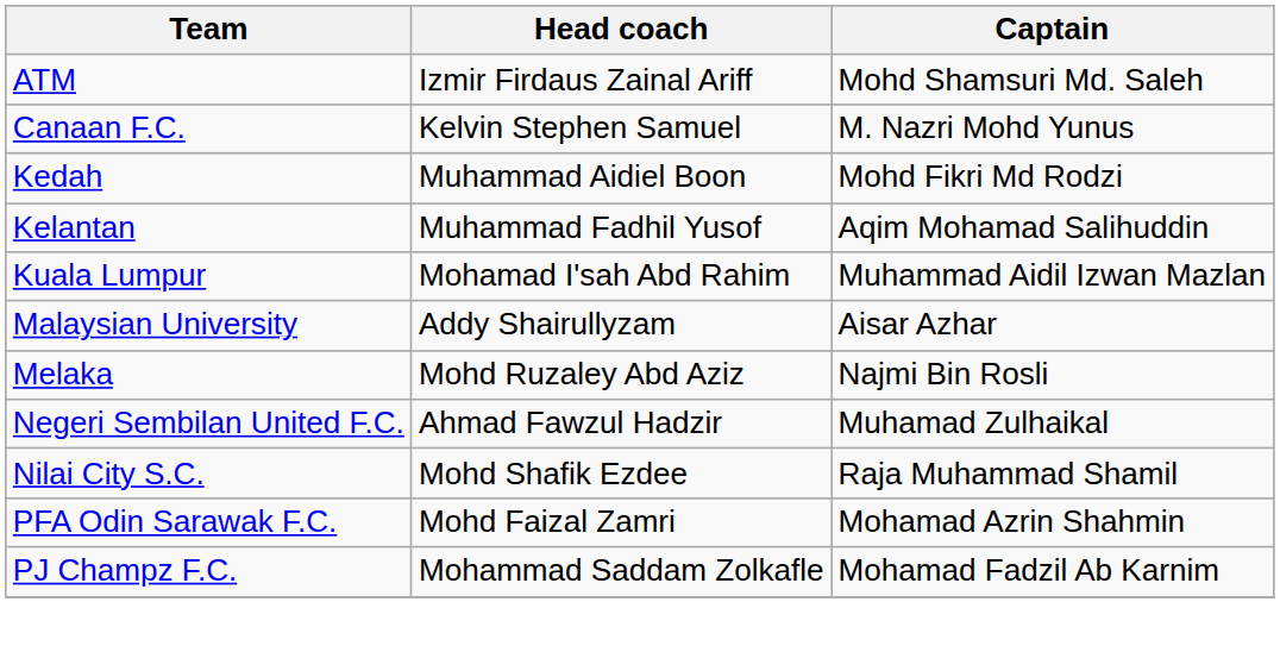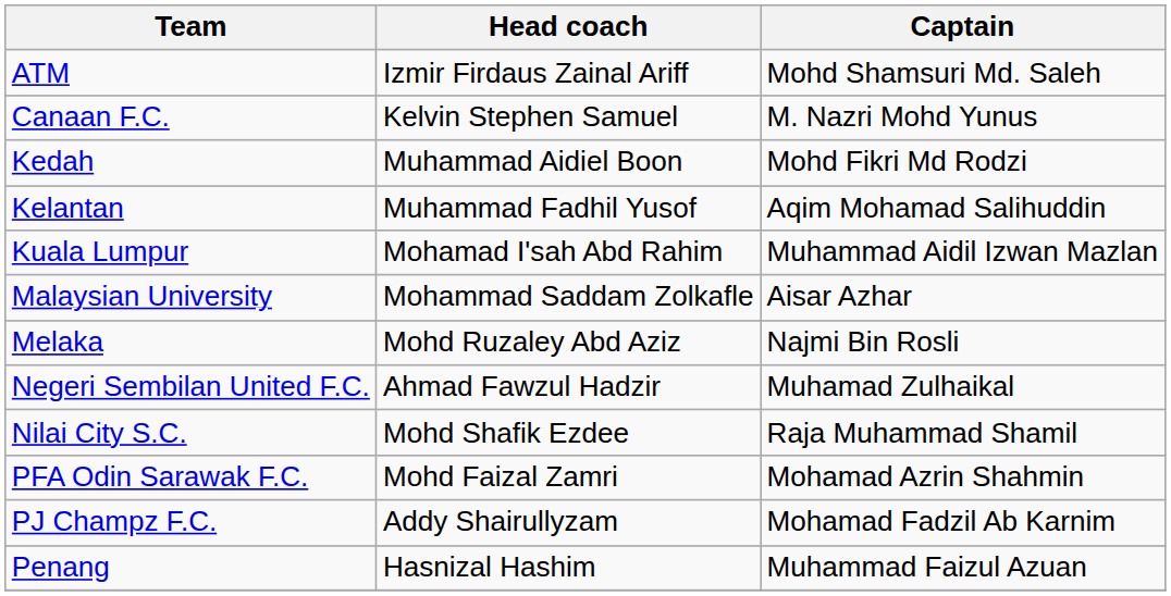Malaysian University | Head coach: Addy Shairullyzam -> Mohammad Saddam Zolkafle
PJ Champz F.C. | Head coach: Mohammad Saddam Zolkafle -> Addy Shairullyzam
+ row: Penang | Hasnizal Hashim | Muhammad Faizul Azuan
